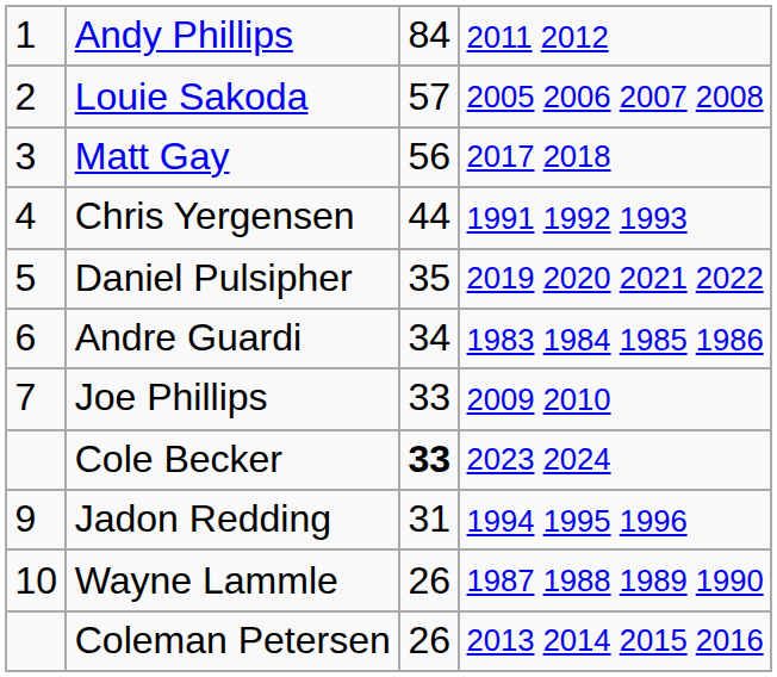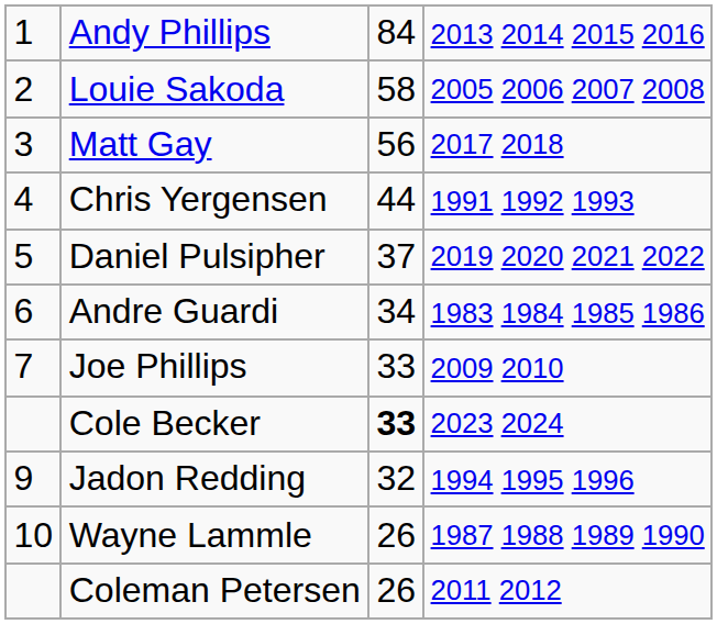Andy Phillips | column 4: 2011 2012 -> 2013 2014 2015 2016
Louie Sakoda | column 3: 57 -> 58
Daniel Pulsipher | column 3: 35 -> 37
Jadon Redding | column 3: 31 -> 32
Coleman Petersen | column 4: 2013 2014 2015 2016 -> 2011 2012
